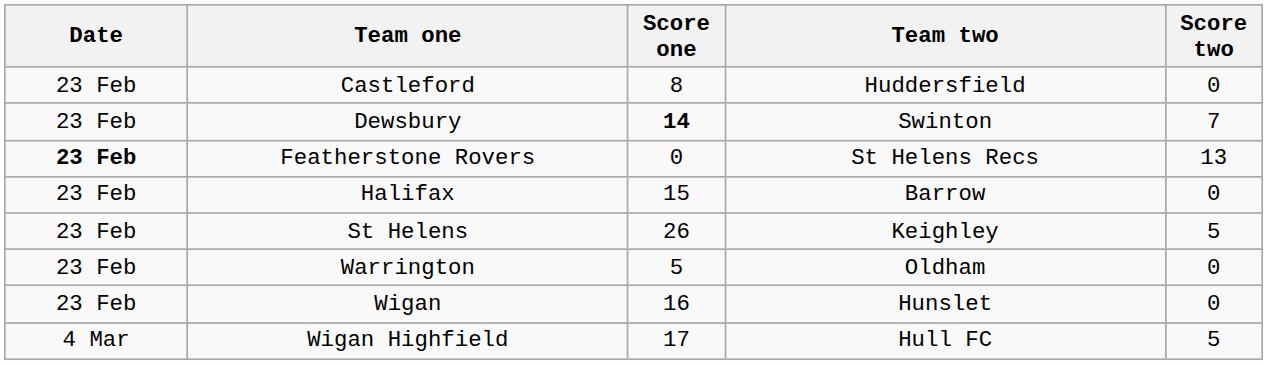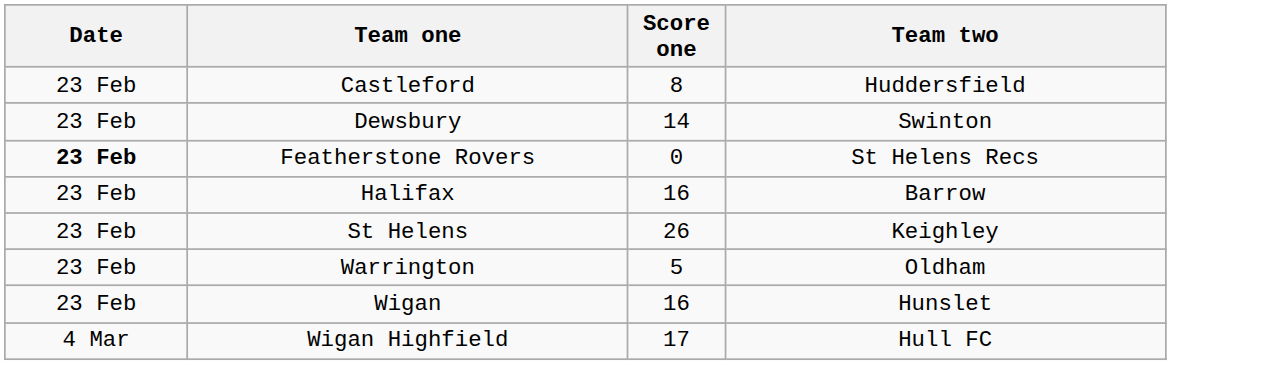- column: Score two | 0 | 7 | 13 | 0 | 5 | 0 | 0 | 5
Dewsbury | Score one: bold -> normal
Halifax | Score one: 15 -> 16
